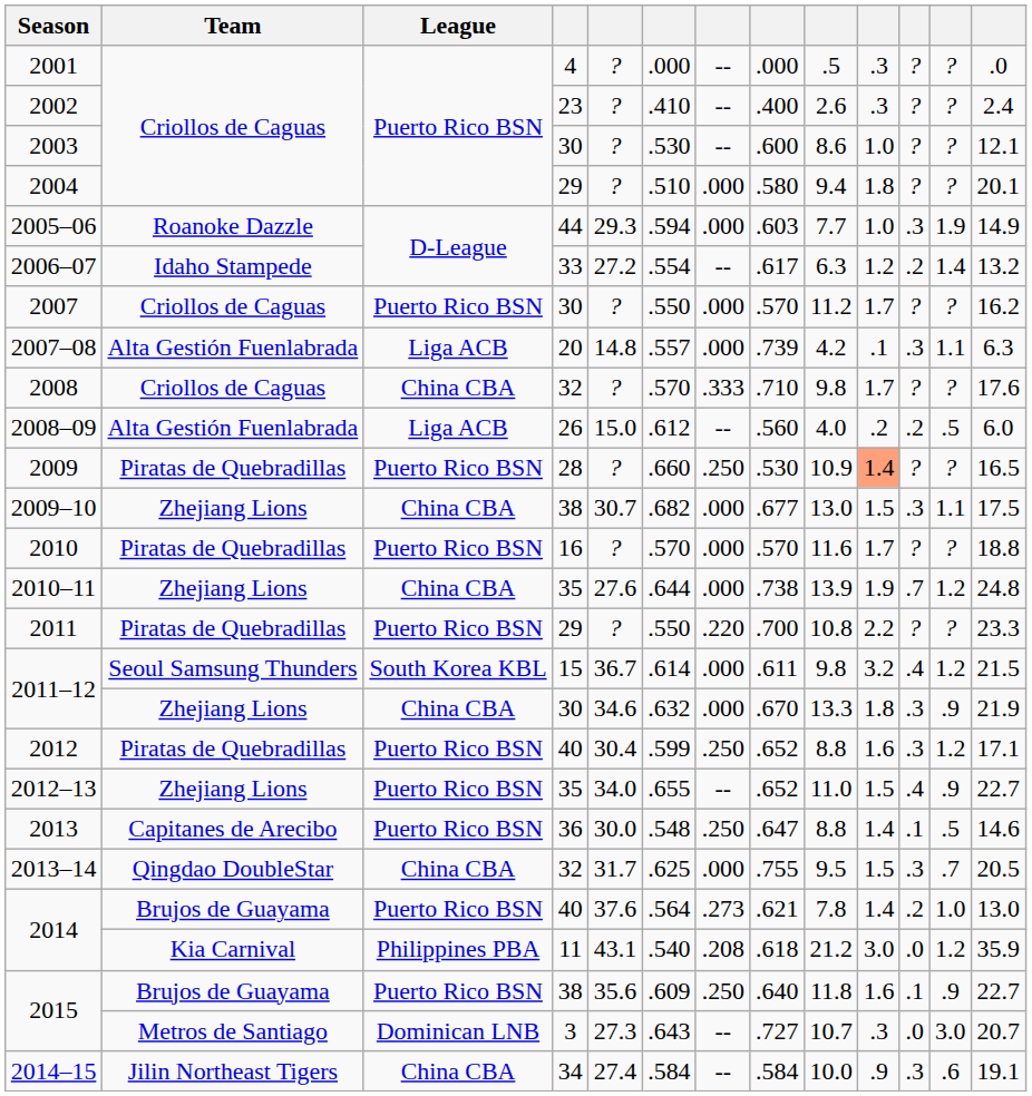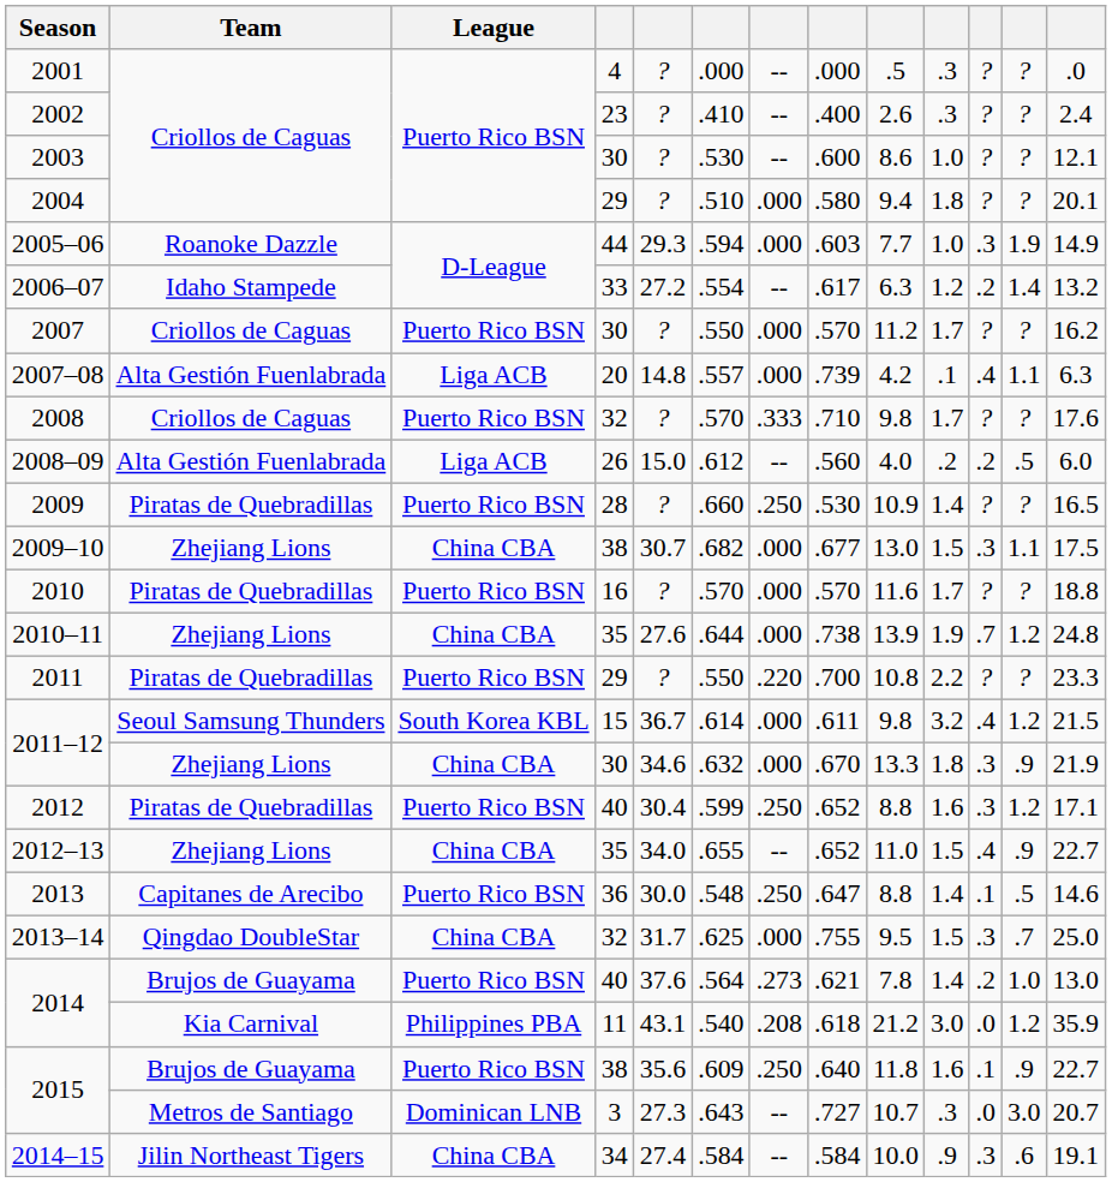2007–08 | column 11: .3 -> .4
2008 | League: China CBA -> Puerto Rico BSN
2009 | column 10: lightsalmon background -> no background
2012–13 | League: Puerto Rico BSN -> China CBA
2013–14 | column 13: 20.5 -> 25.0
